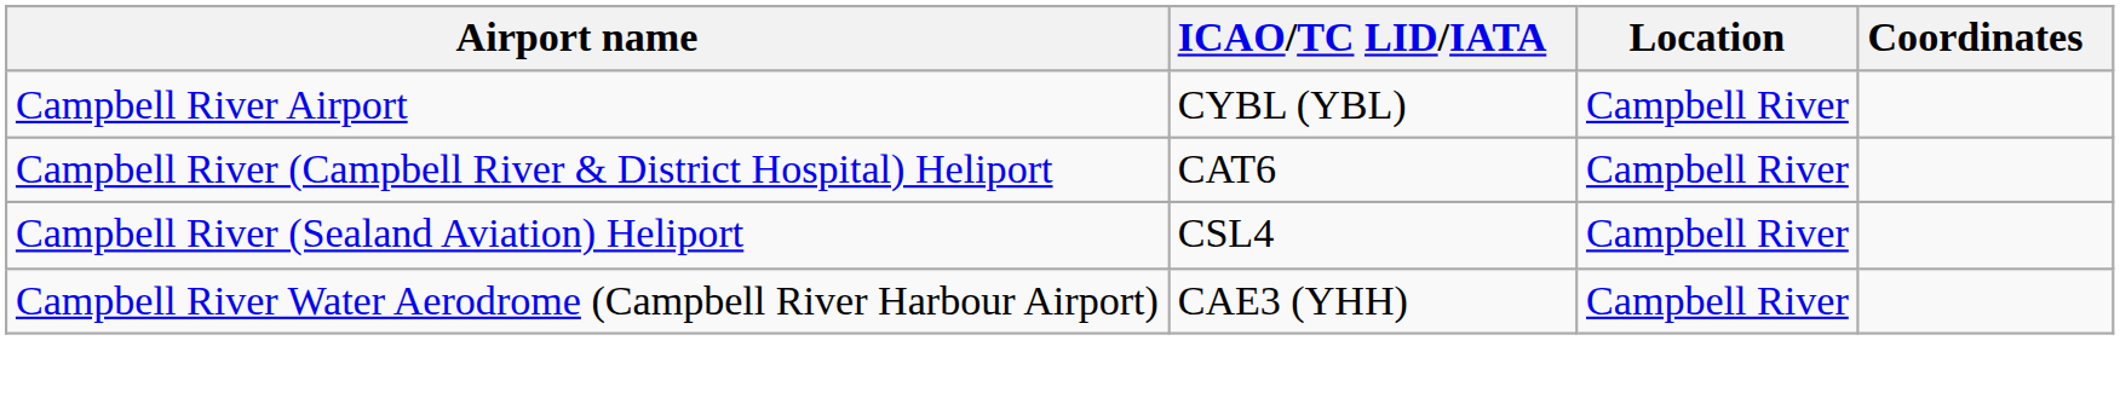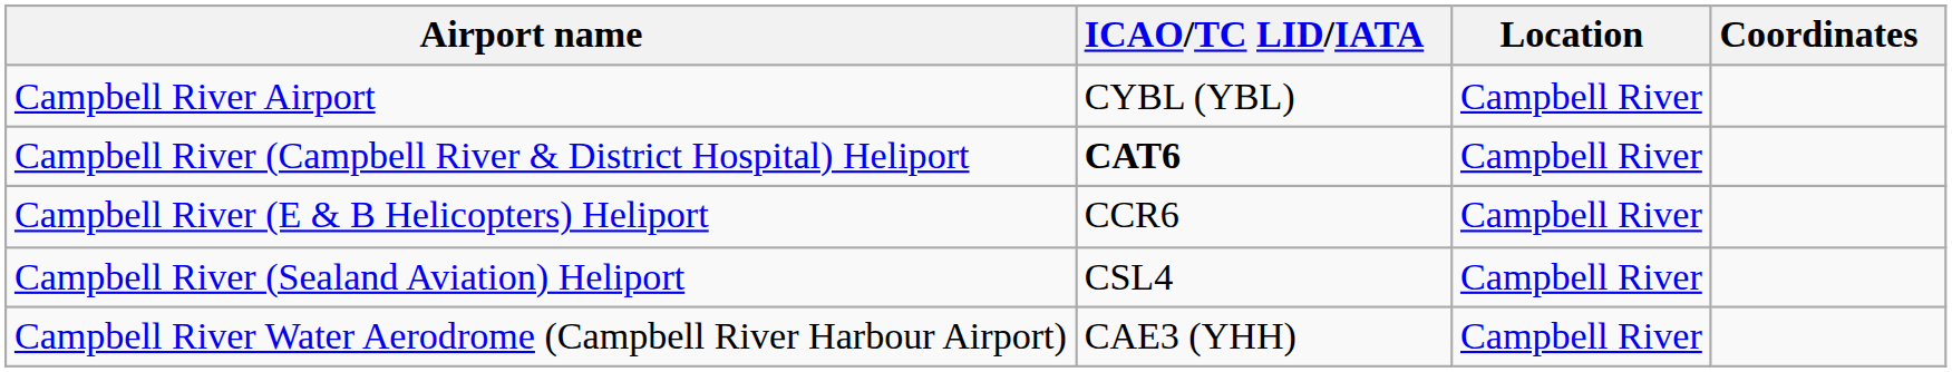Campbell River (Campbell River & District Hospital) Heliport | ICAO/TC LID/IATA: normal -> bold
+ row: Campbell River (E & B Helicopters) Heliport | CCR6 | Campbell River
